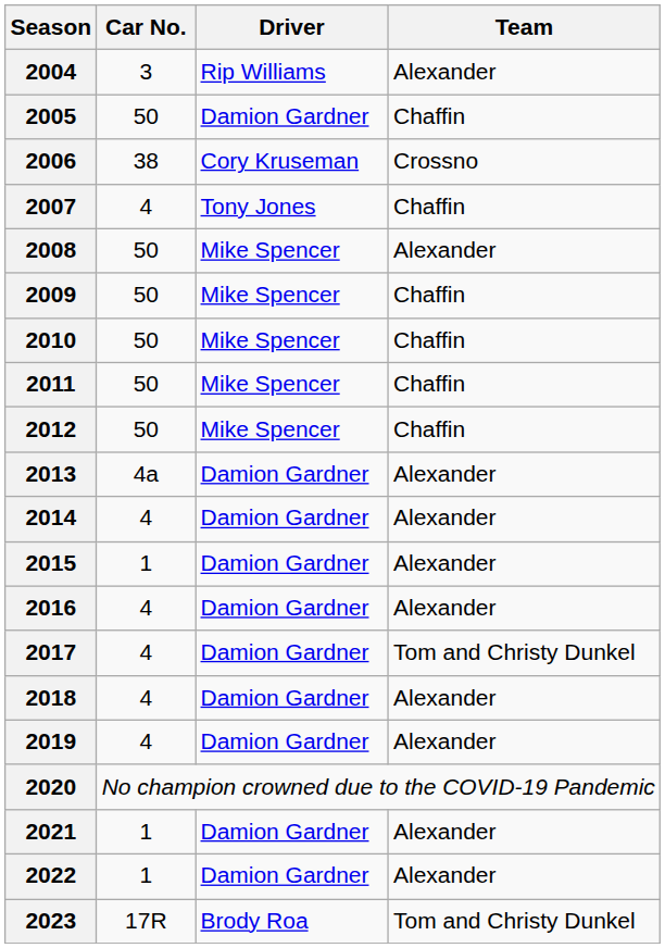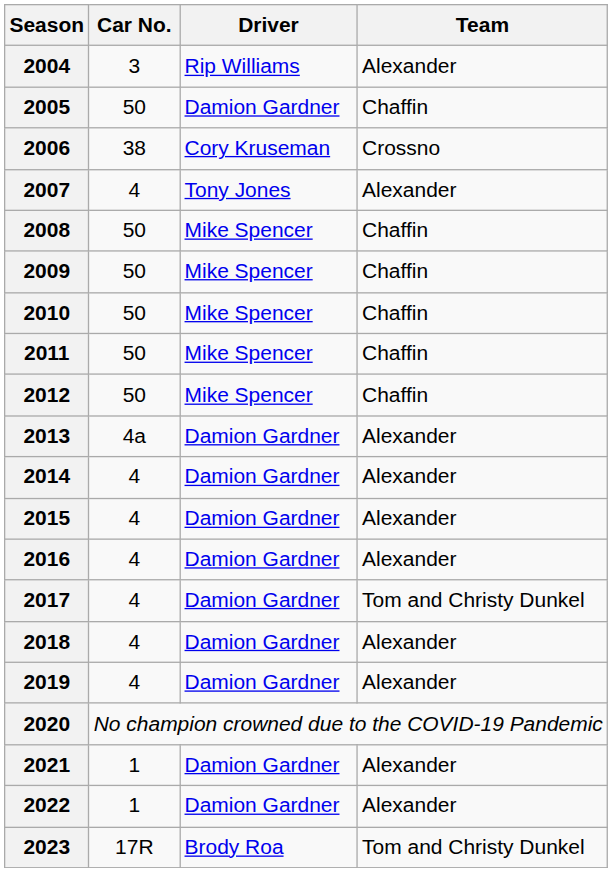2007 | Team: Chaffin -> Alexander
2008 | Team: Alexander -> Chaffin
2015 | Car No.: 1 -> 4
